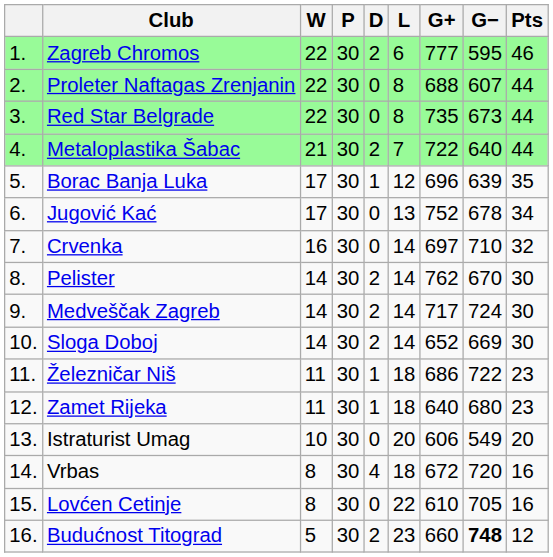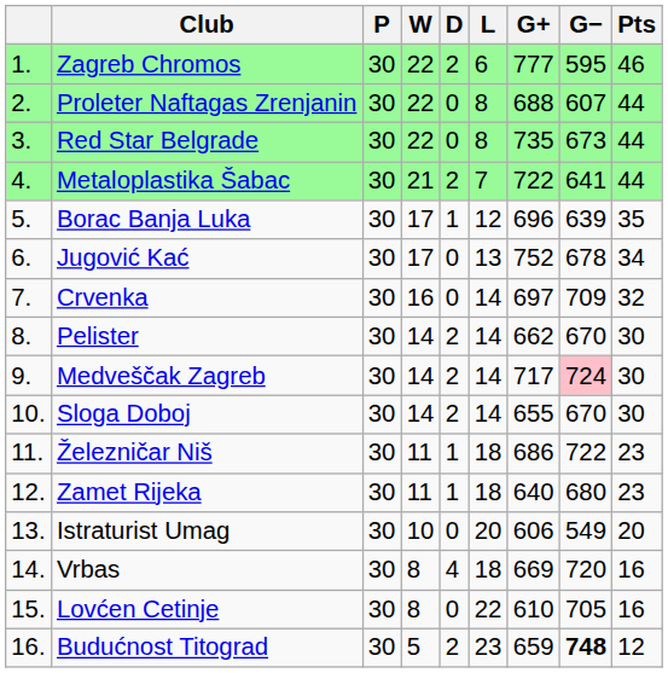columns swapped: P <-> W
Metaloplastika Šabac | G−: 640 -> 641
Crvenka | G−: 710 -> 709
Pelister | G+: 762 -> 662
Medveščak Zagreb | G−: no background -> pink background
Sloga Doboj | G+: 652 -> 655
Sloga Doboj | G−: 669 -> 670
Vrbas | G+: 672 -> 669
Budućnost Titograd | G+: 660 -> 659
